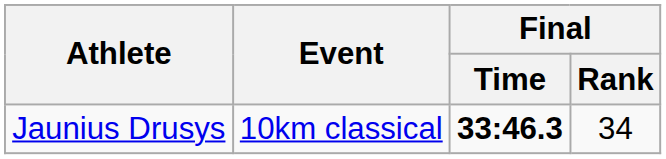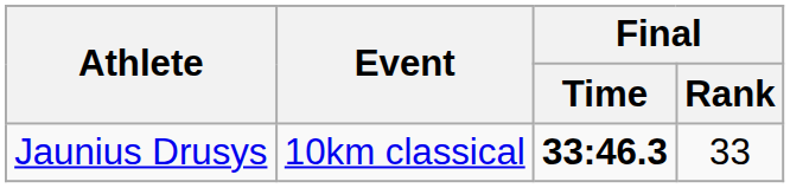Jaunius Drusys | Final / Rank: 34 -> 33
